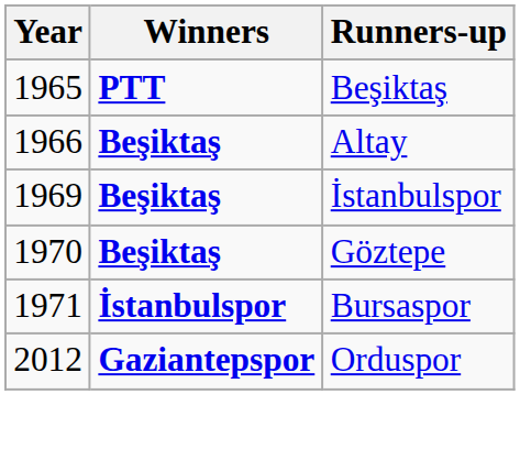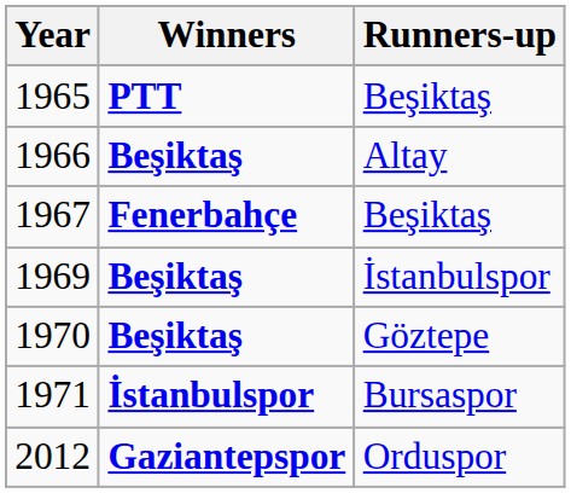+ row: 1967 | Fenerbahçe | Beşiktaş
